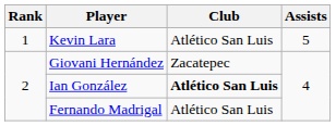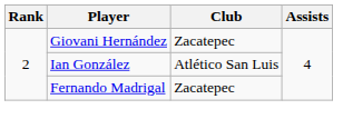- row: 1 | Kevin Lara | Atlético San Luis | 5
Ian González | Club: bold -> normal
Fernando Madrigal | Club: Atlético San Luis -> Zacatepec
